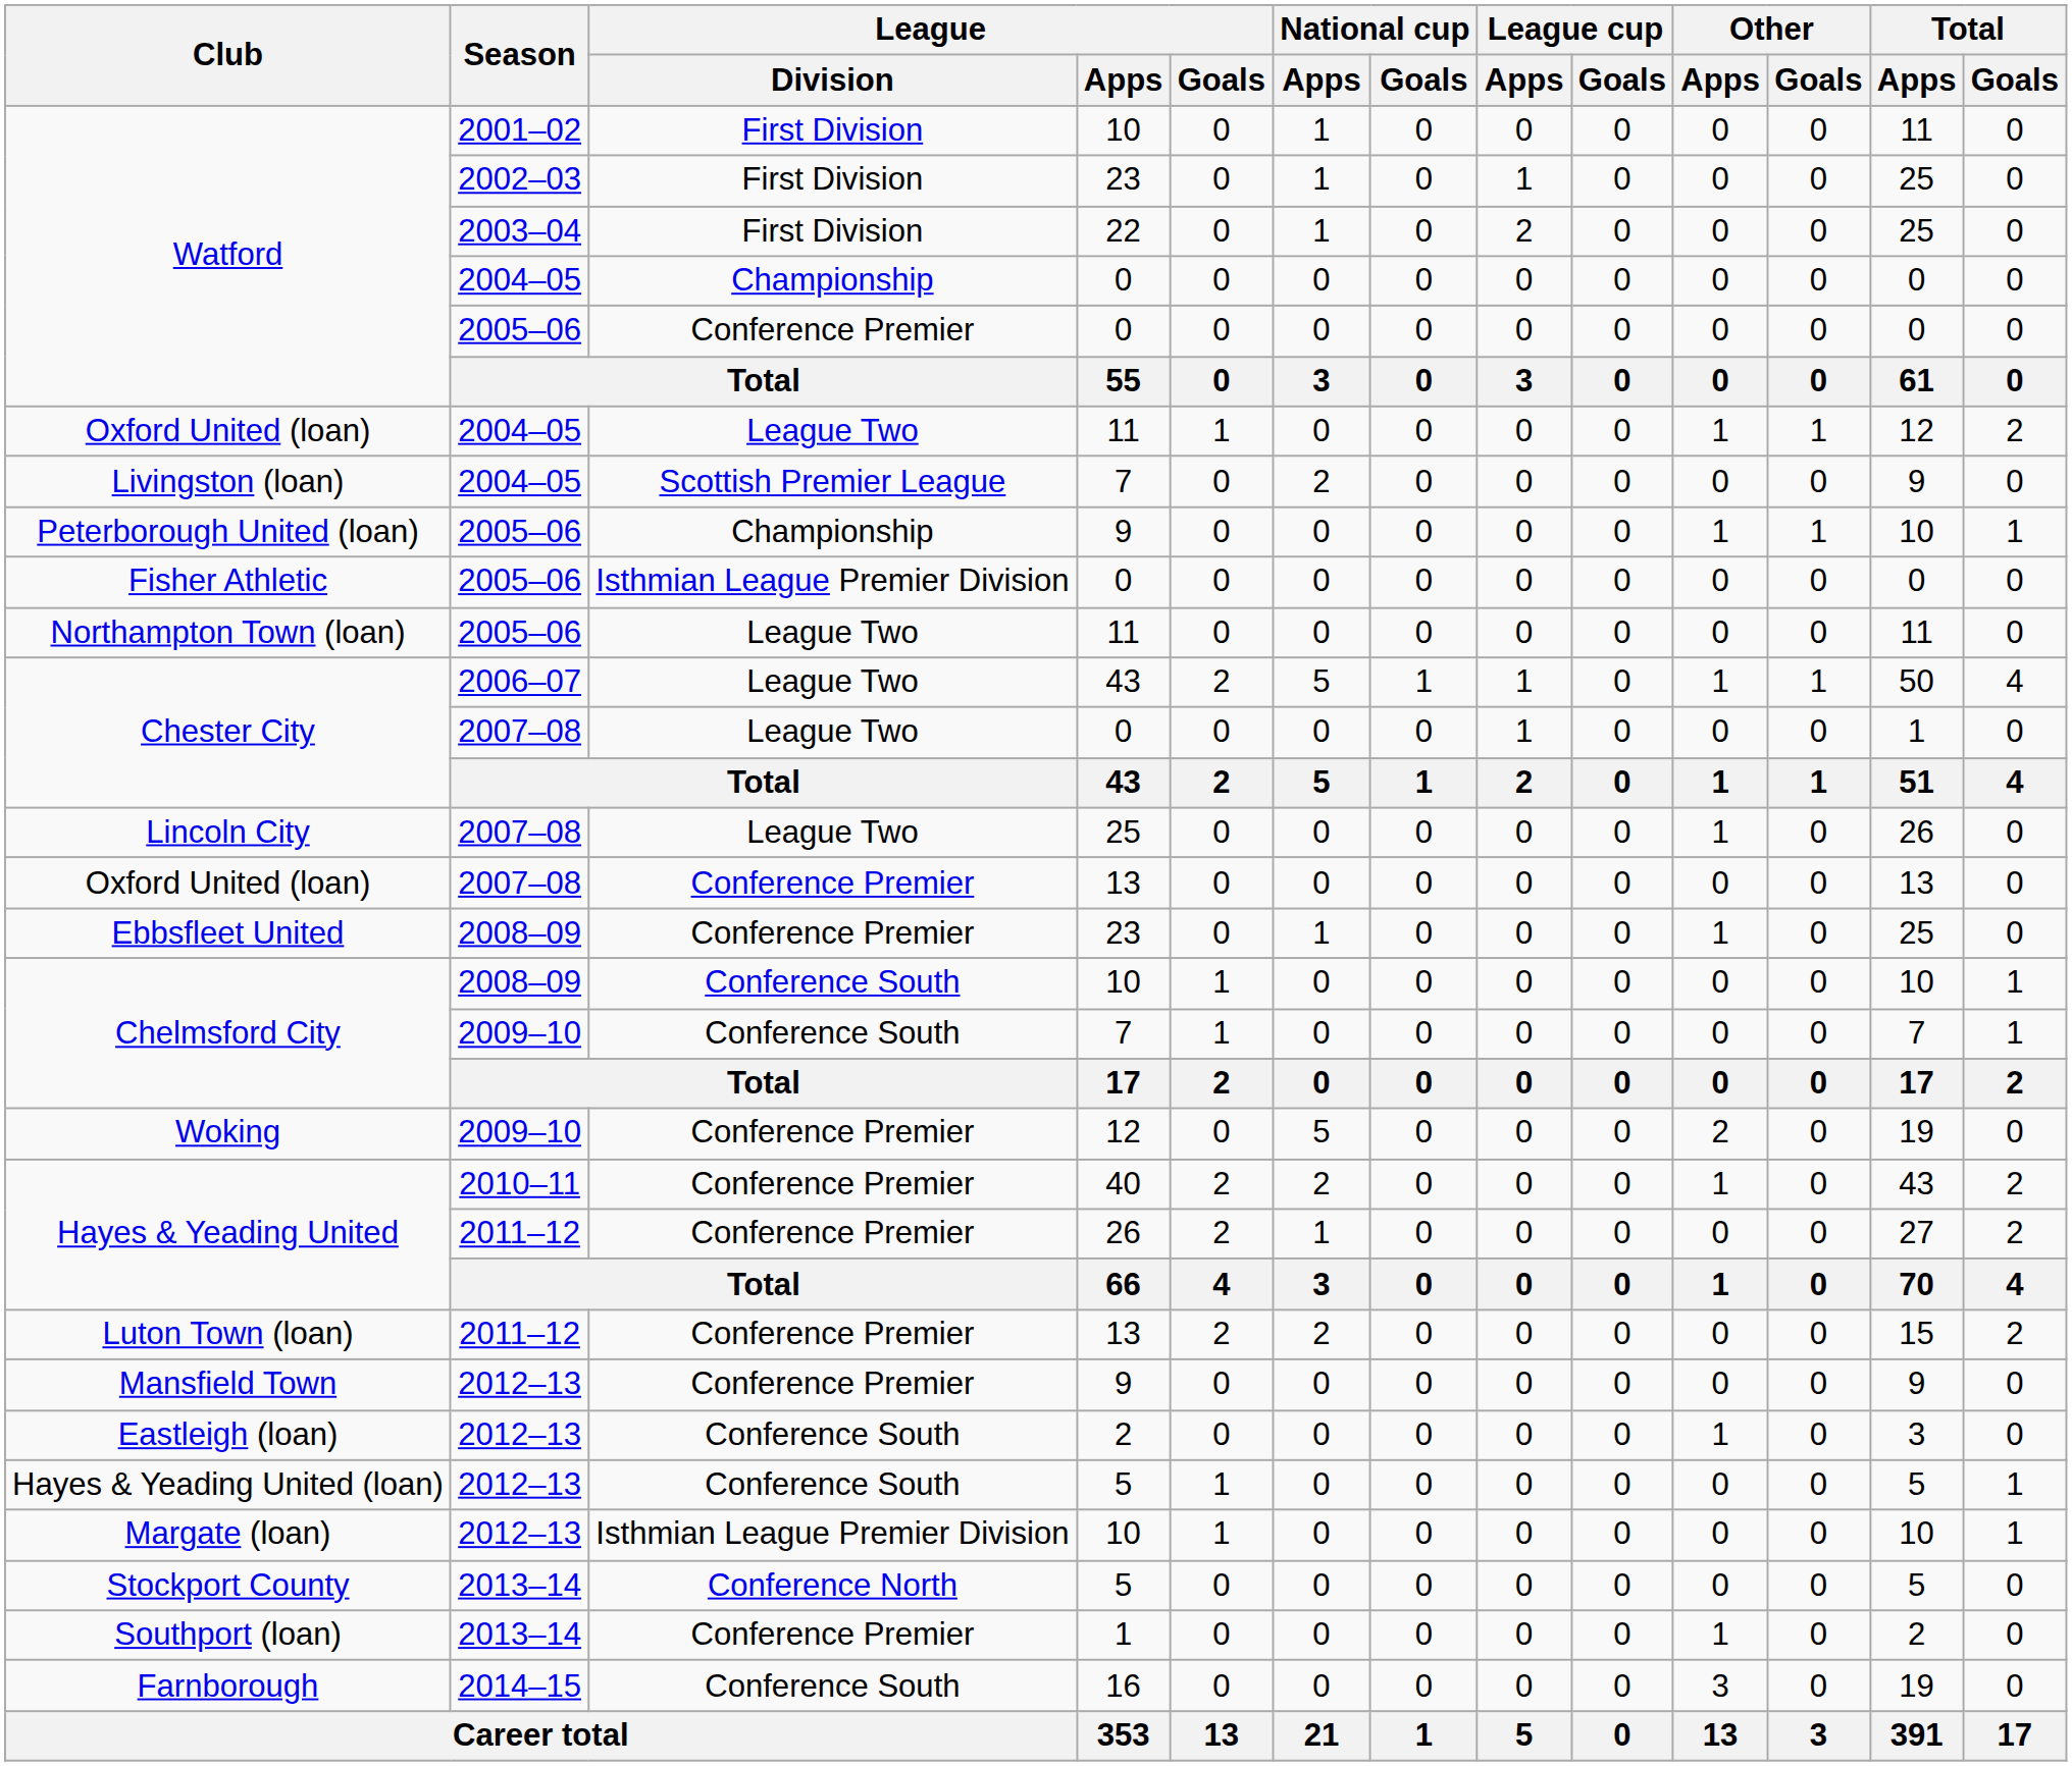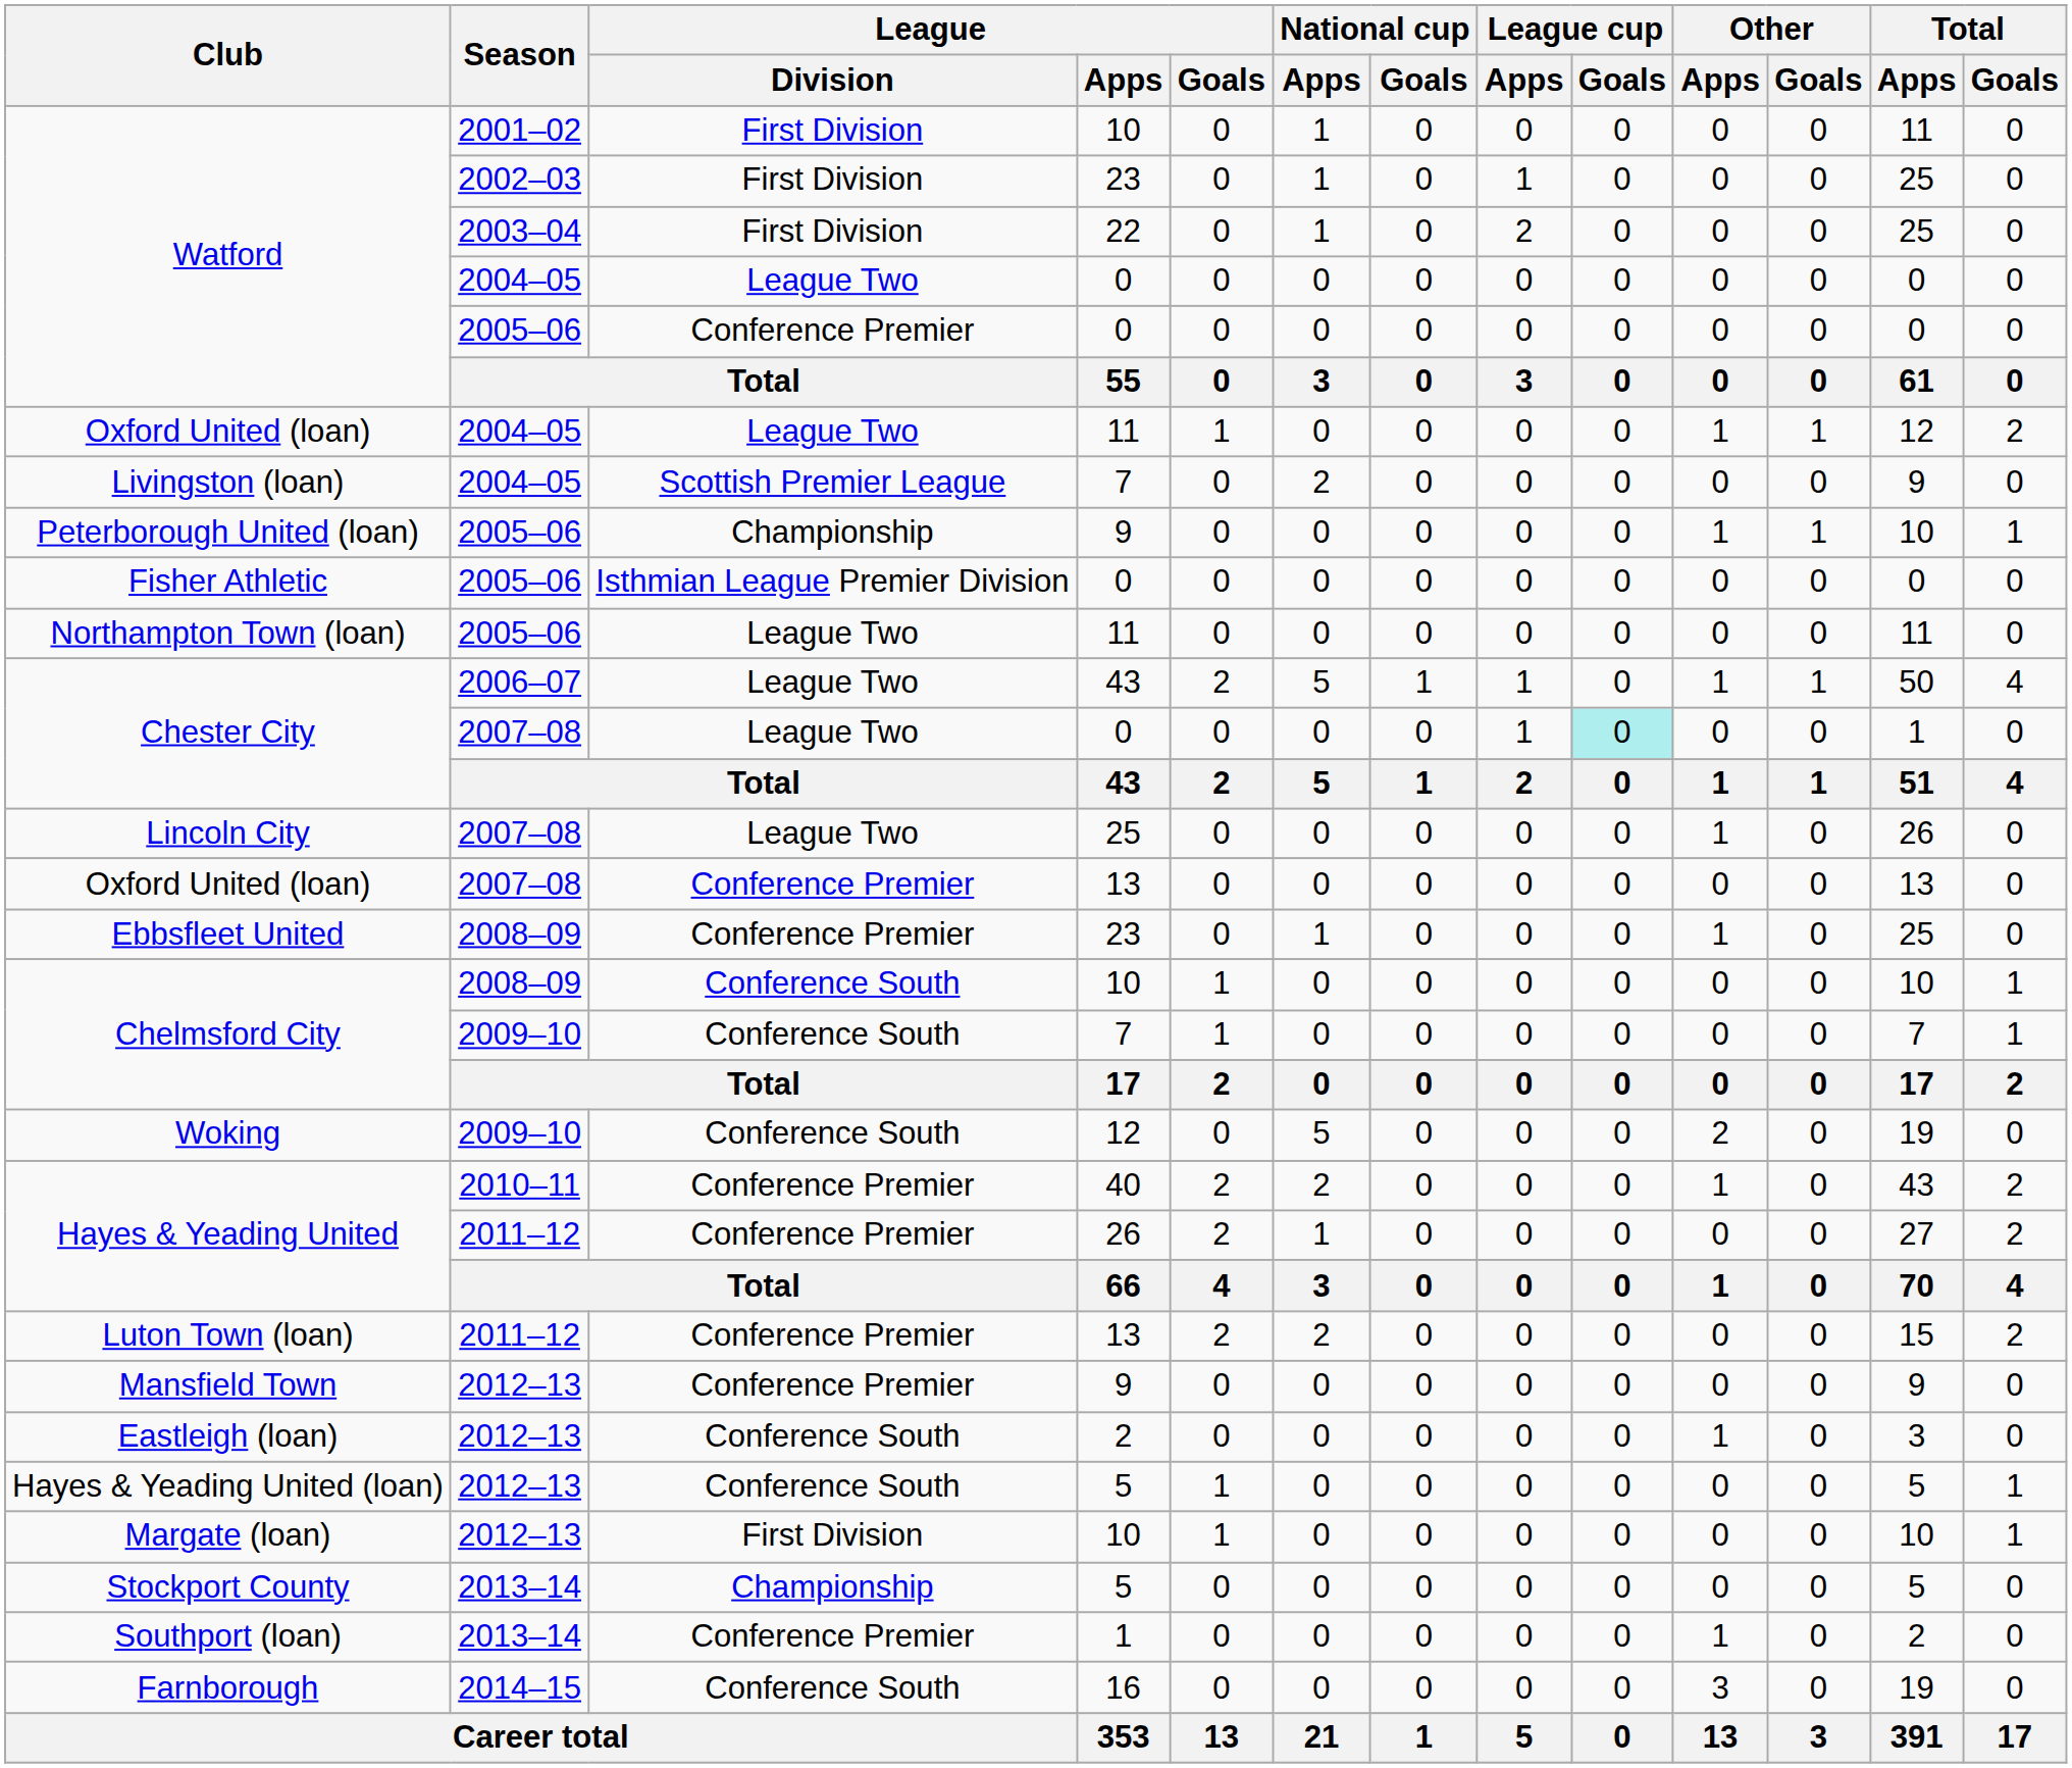Watford / 2004–05 | League / Division: Championship -> League Two
Chester City / 2007–08 | League cup / Goals: no background -> paleturquoise background
Woking | League / Division: Conference Premier -> Conference South
Margate (loan) | League / Division: Isthmian League Premier Division -> First Division
Stockport County | League / Division: Conference North -> Championship
